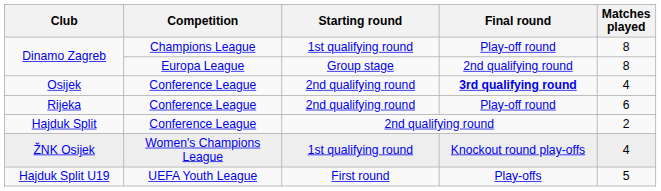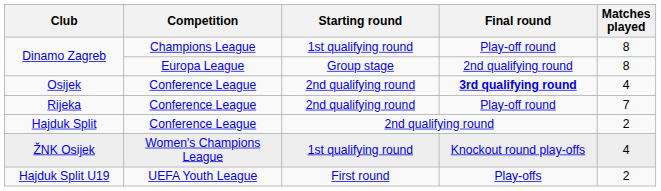Rijeka | Matches played: 6 -> 7
Hajduk Split U19 | Matches played: 5 -> 2
